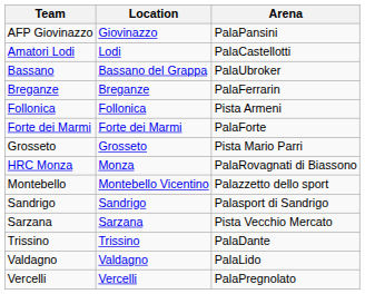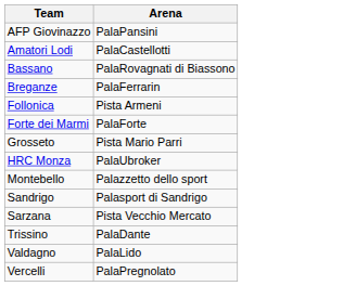- column: Location | Giovinazzo | Lodi | Bassano del Grappa | Breganze | Follonica | Forte dei Marmi | Grosseto | Monza | Montebello Vicentino | Sandrigo | Sarzana | Trissino | Valdagno | Vercelli
Bassano | Arena: PalaUbroker -> PalaRovagnati di Biassono
HRC Monza | Arena: PalaRovagnati di Biassono -> PalaUbroker
